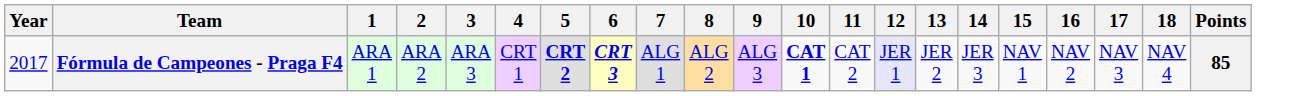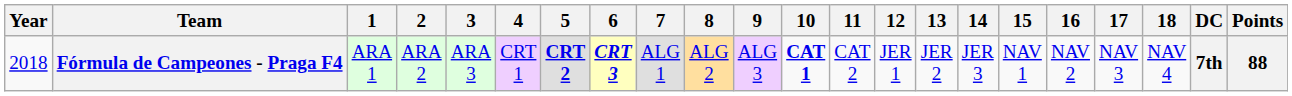+ column: DC | 7th
Fórmula de Campeones - Praga F4 | Year: 2017 -> 2018
Fórmula de Campeones - Praga F4 | 12: lavender background -> no background
Fórmula de Campeones - Praga F4 | Points: 85 -> 88
